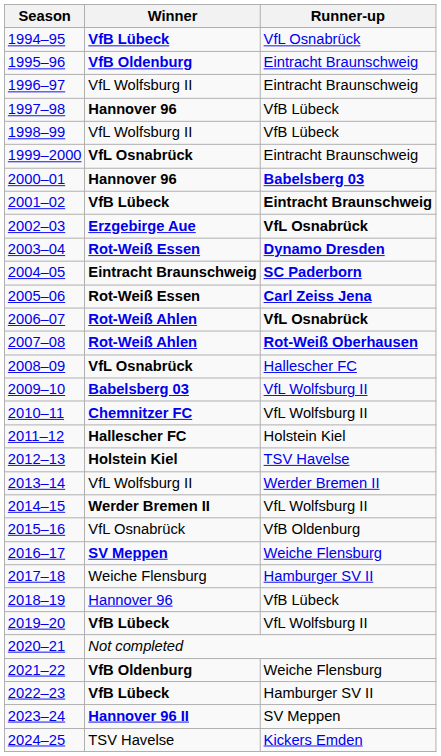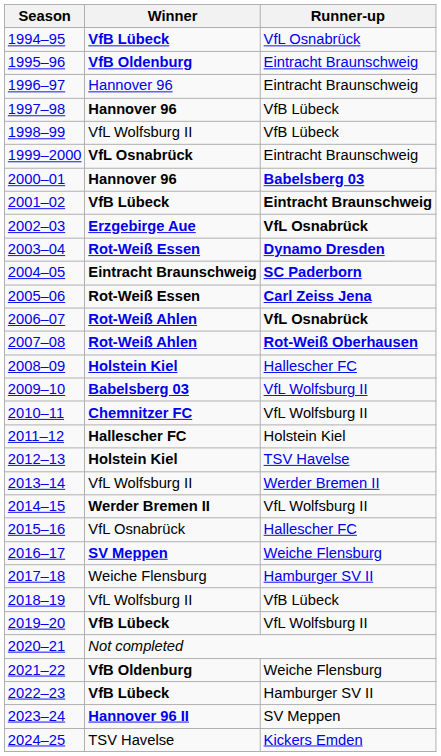1996–97 | Winner: VfL Wolfsburg II -> Hannover 96
2008–09 | Winner: VfL Osnabrück -> Holstein Kiel
2015–16 | Runner-up: VfB Oldenburg -> Hallescher FC
2018–19 | Winner: Hannover 96 -> VfL Wolfsburg II
